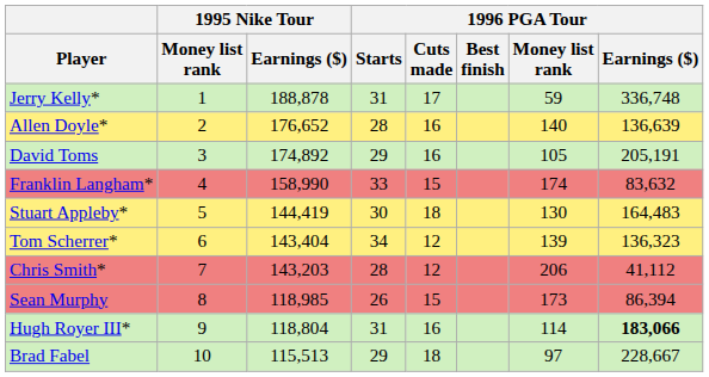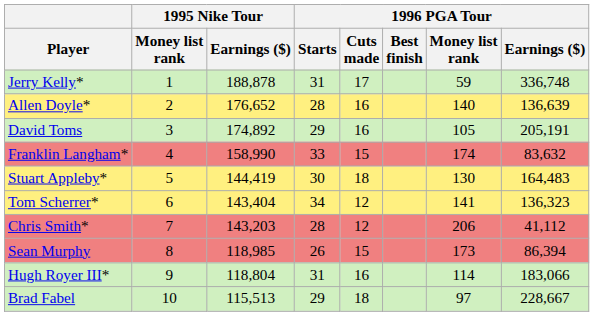Tom Scherrer* | 1996 PGA Tour / Money list rank: 139 -> 141
Hugh Royer III* | 1996 PGA Tour / Earnings ($): bold -> normal
